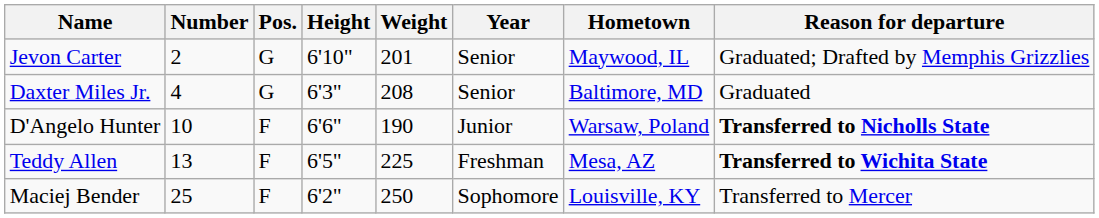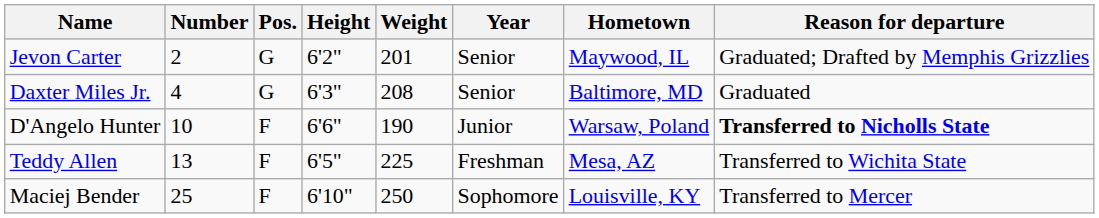Jevon Carter | Height: 6'10" -> 6'2"
Teddy Allen | Reason for departure: bold -> normal
Maciej Bender | Height: 6'2" -> 6'10"
